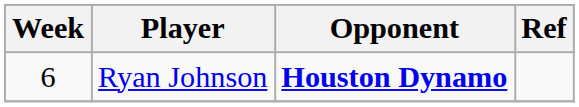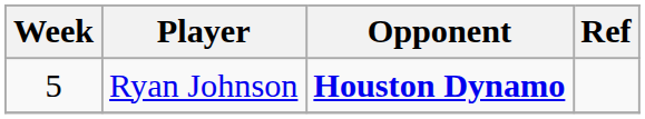Ryan Johnson | Week: 6 -> 5
